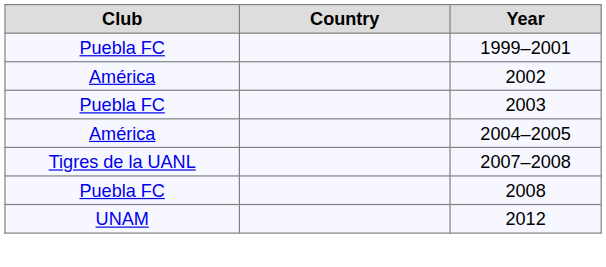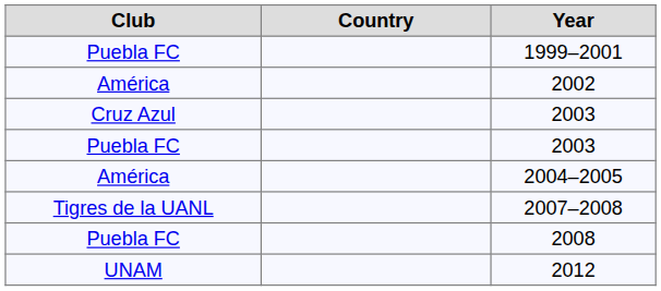+ row: Cruz Azul | 2003
